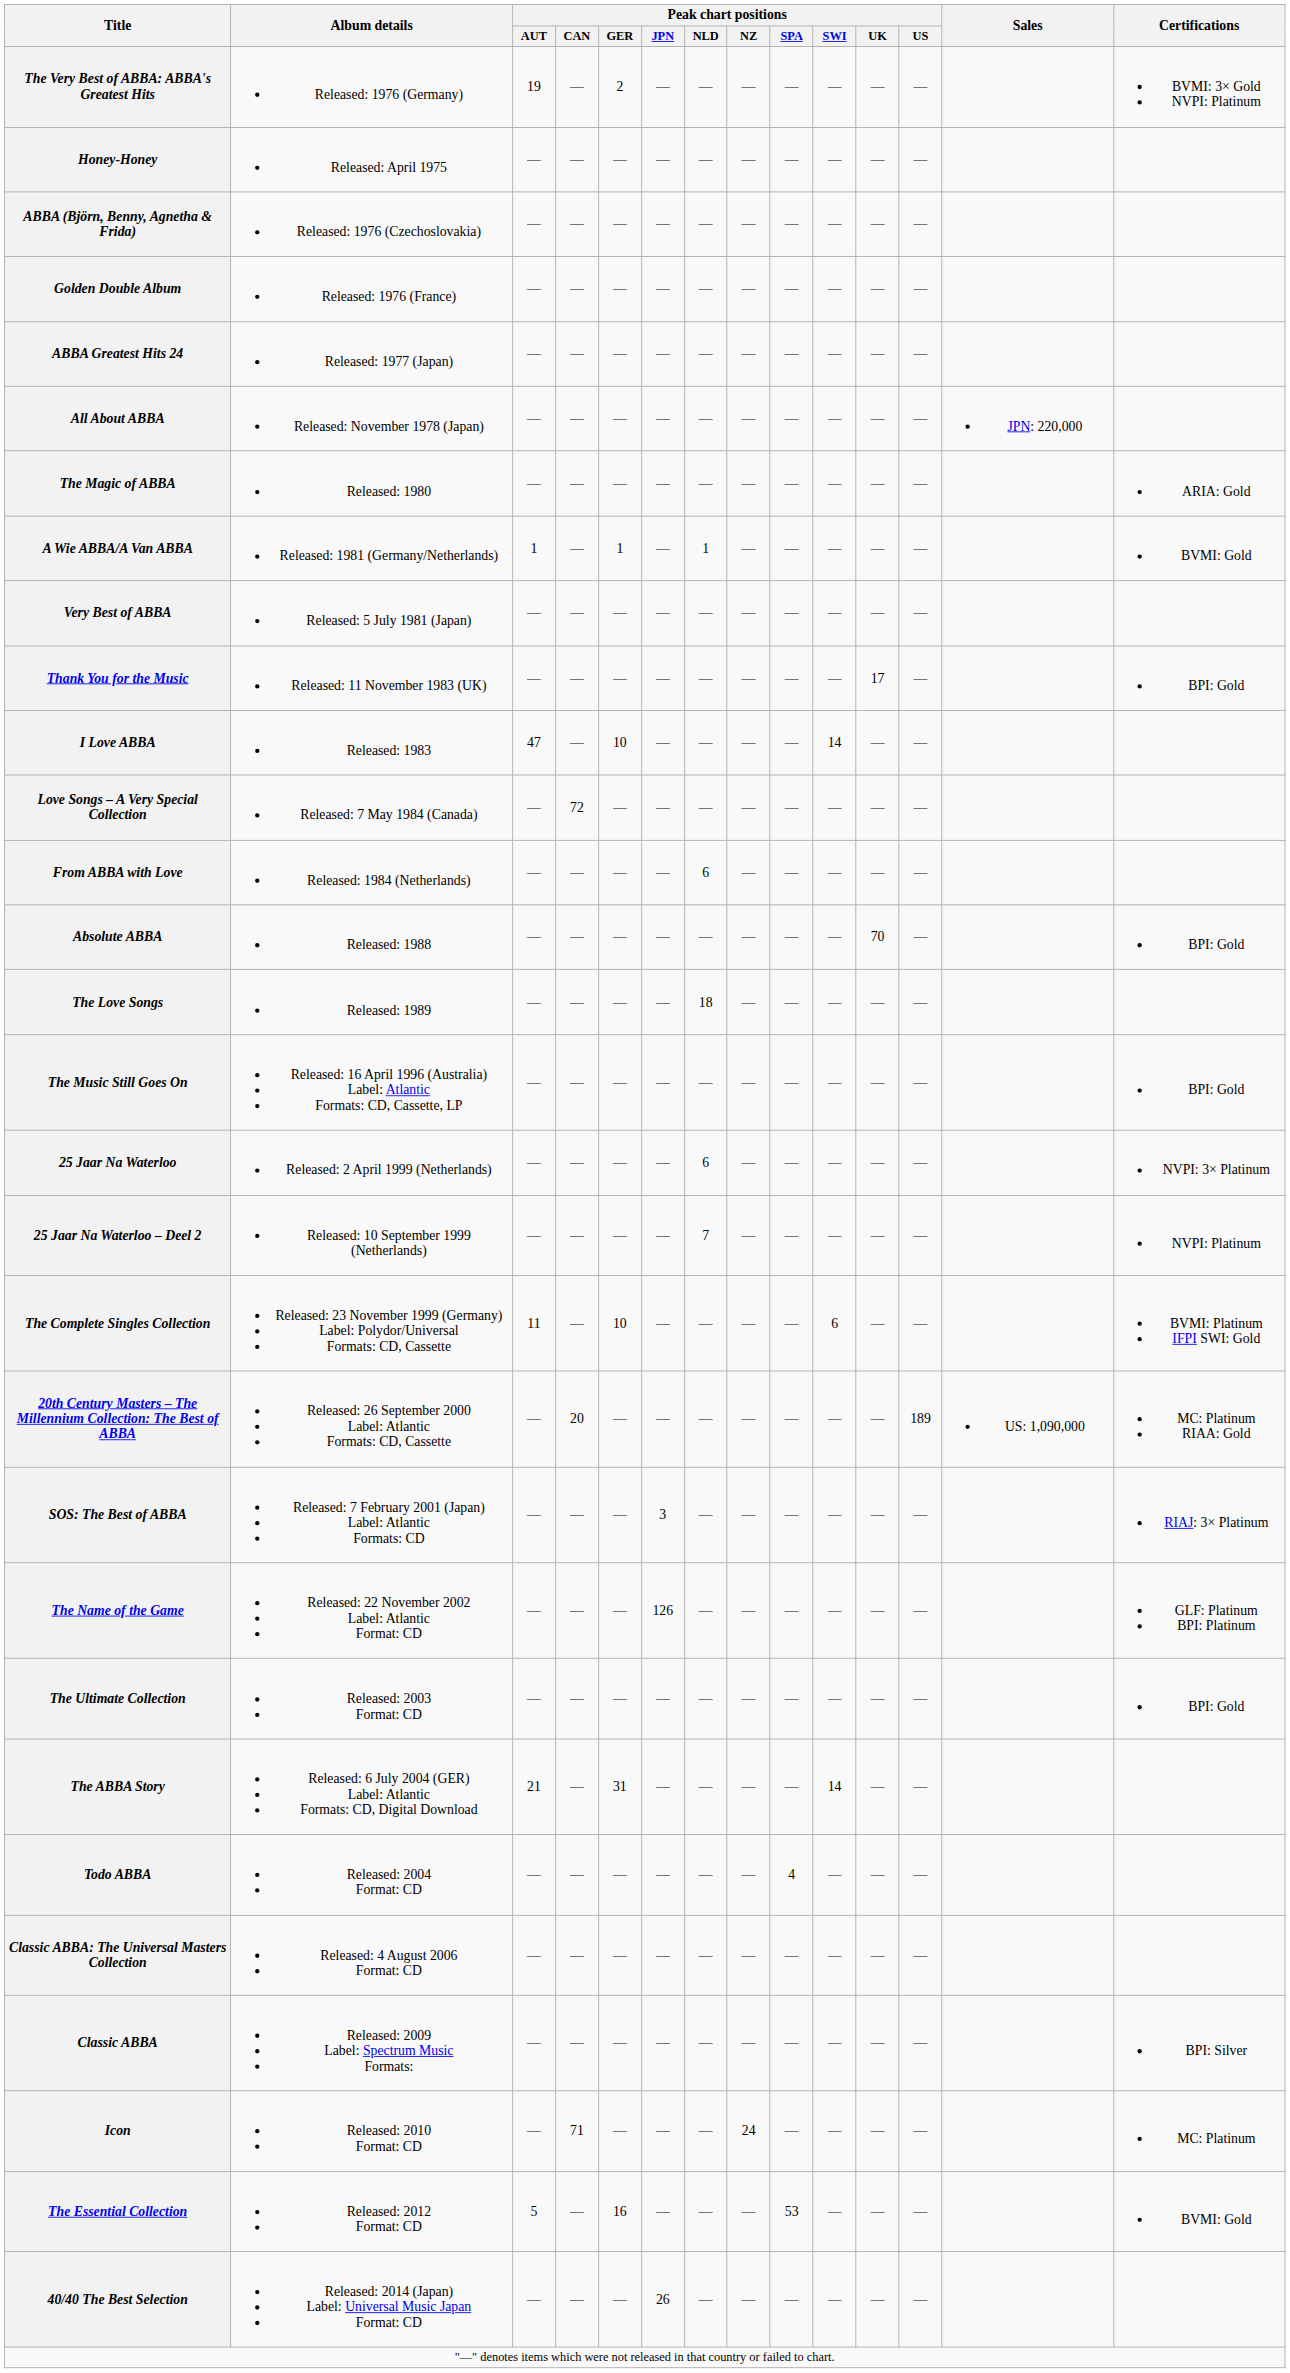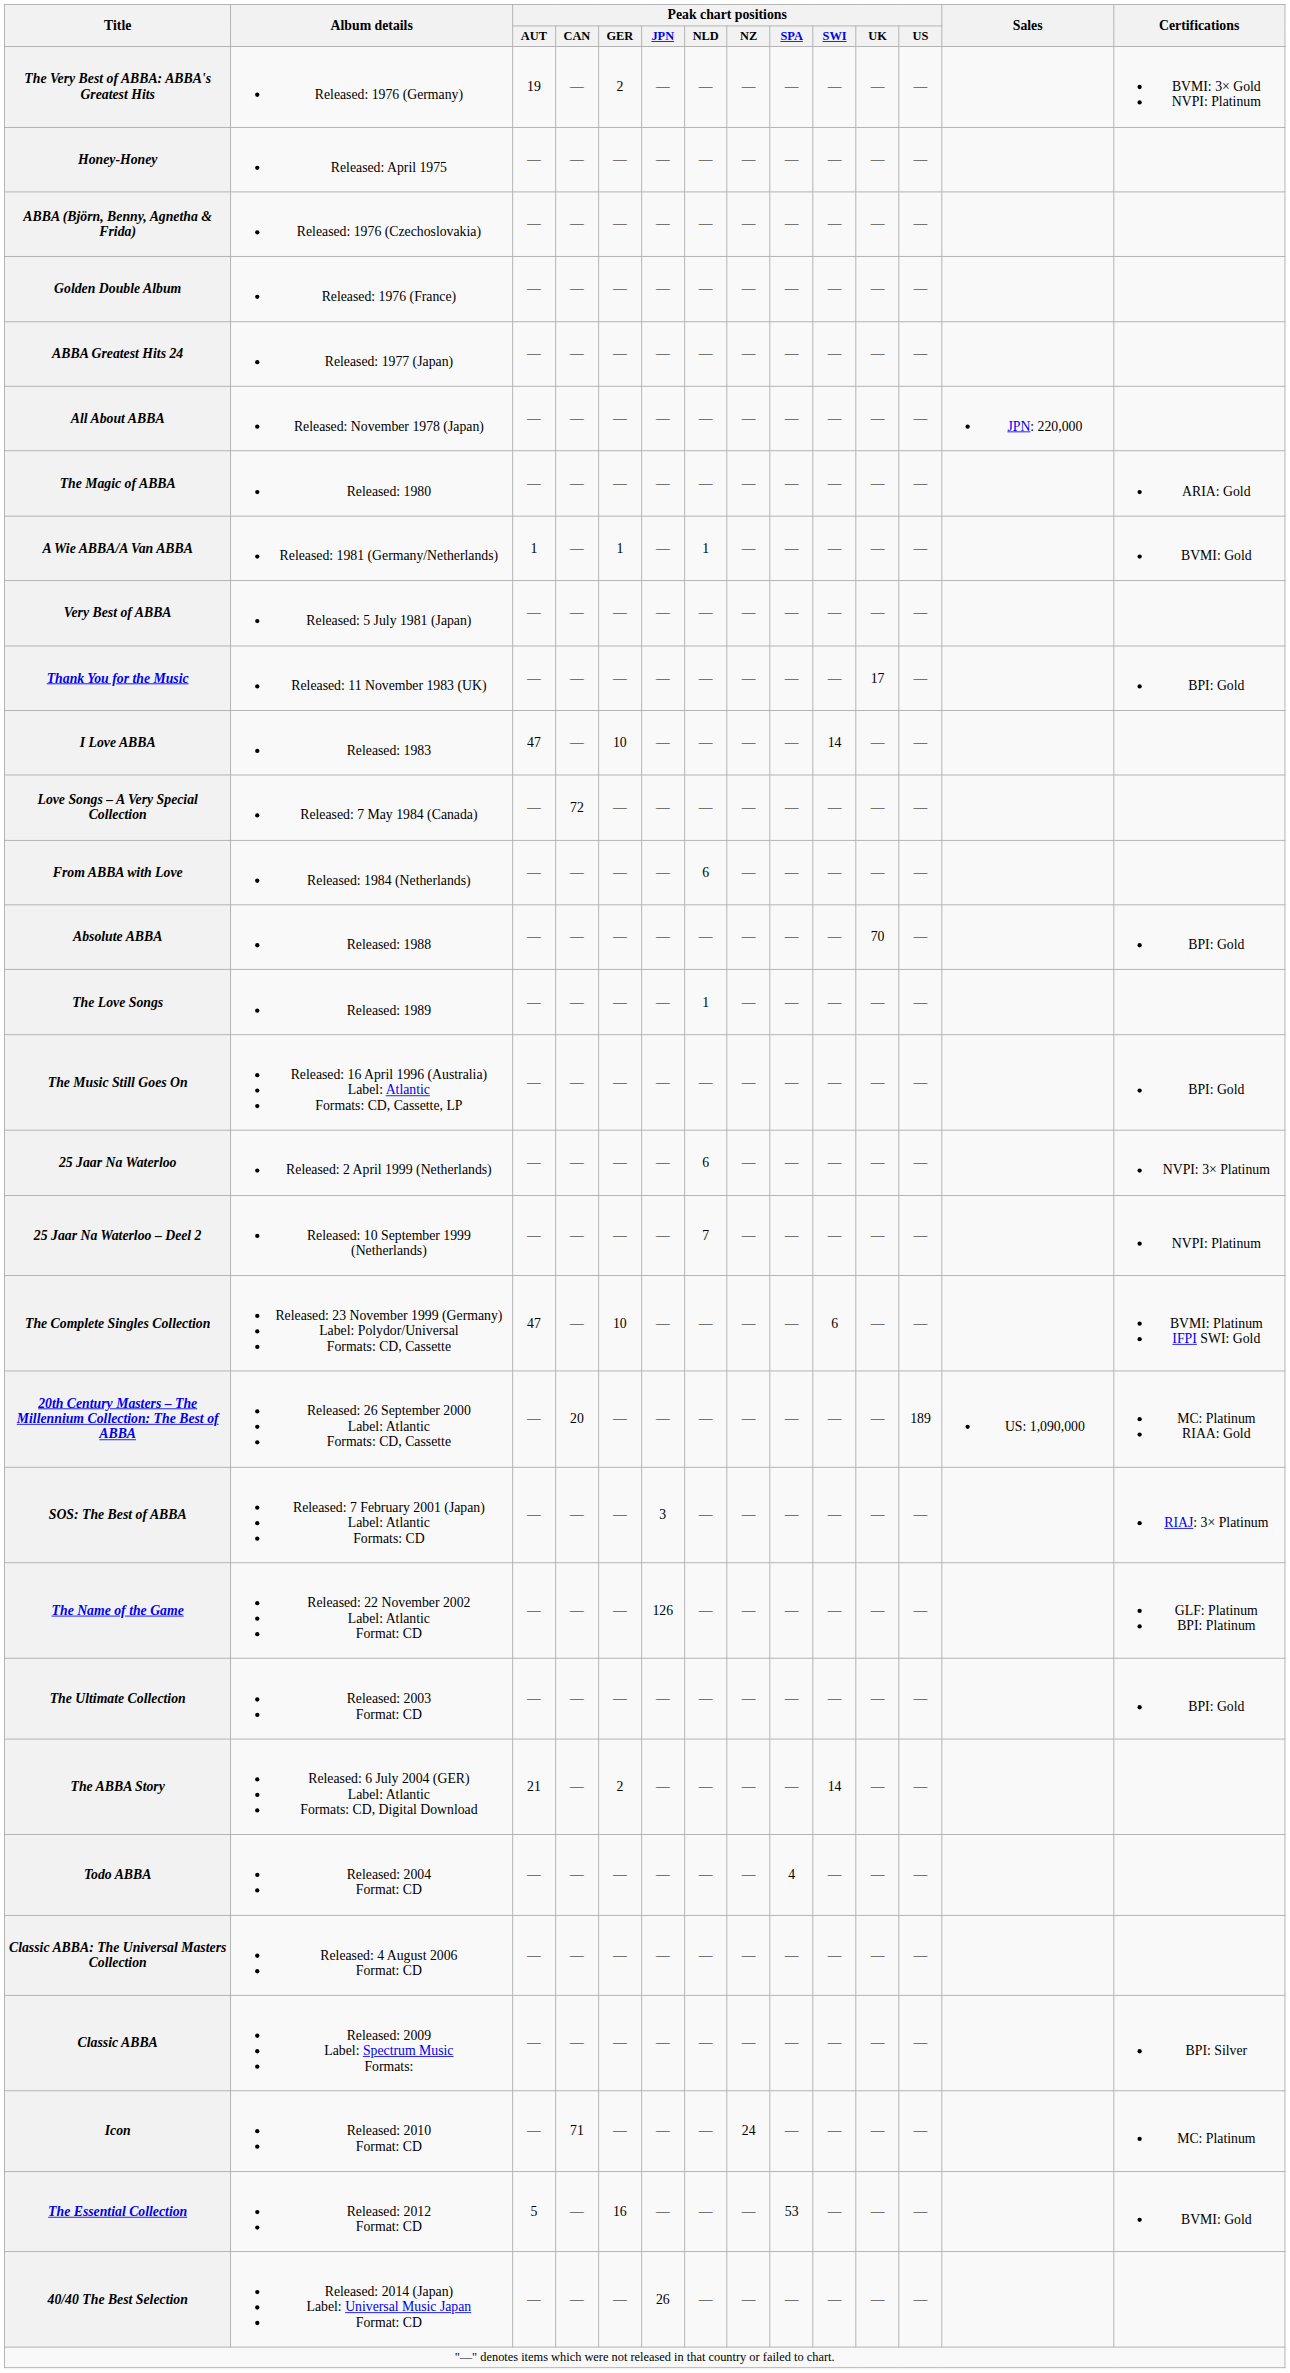The Love Songs | Peak chart positions / NLD: 18 -> 1
The Complete Singles Collection | Peak chart positions / AUT: 11 -> 47
The ABBA Story | Peak chart positions / GER: 31 -> 2
